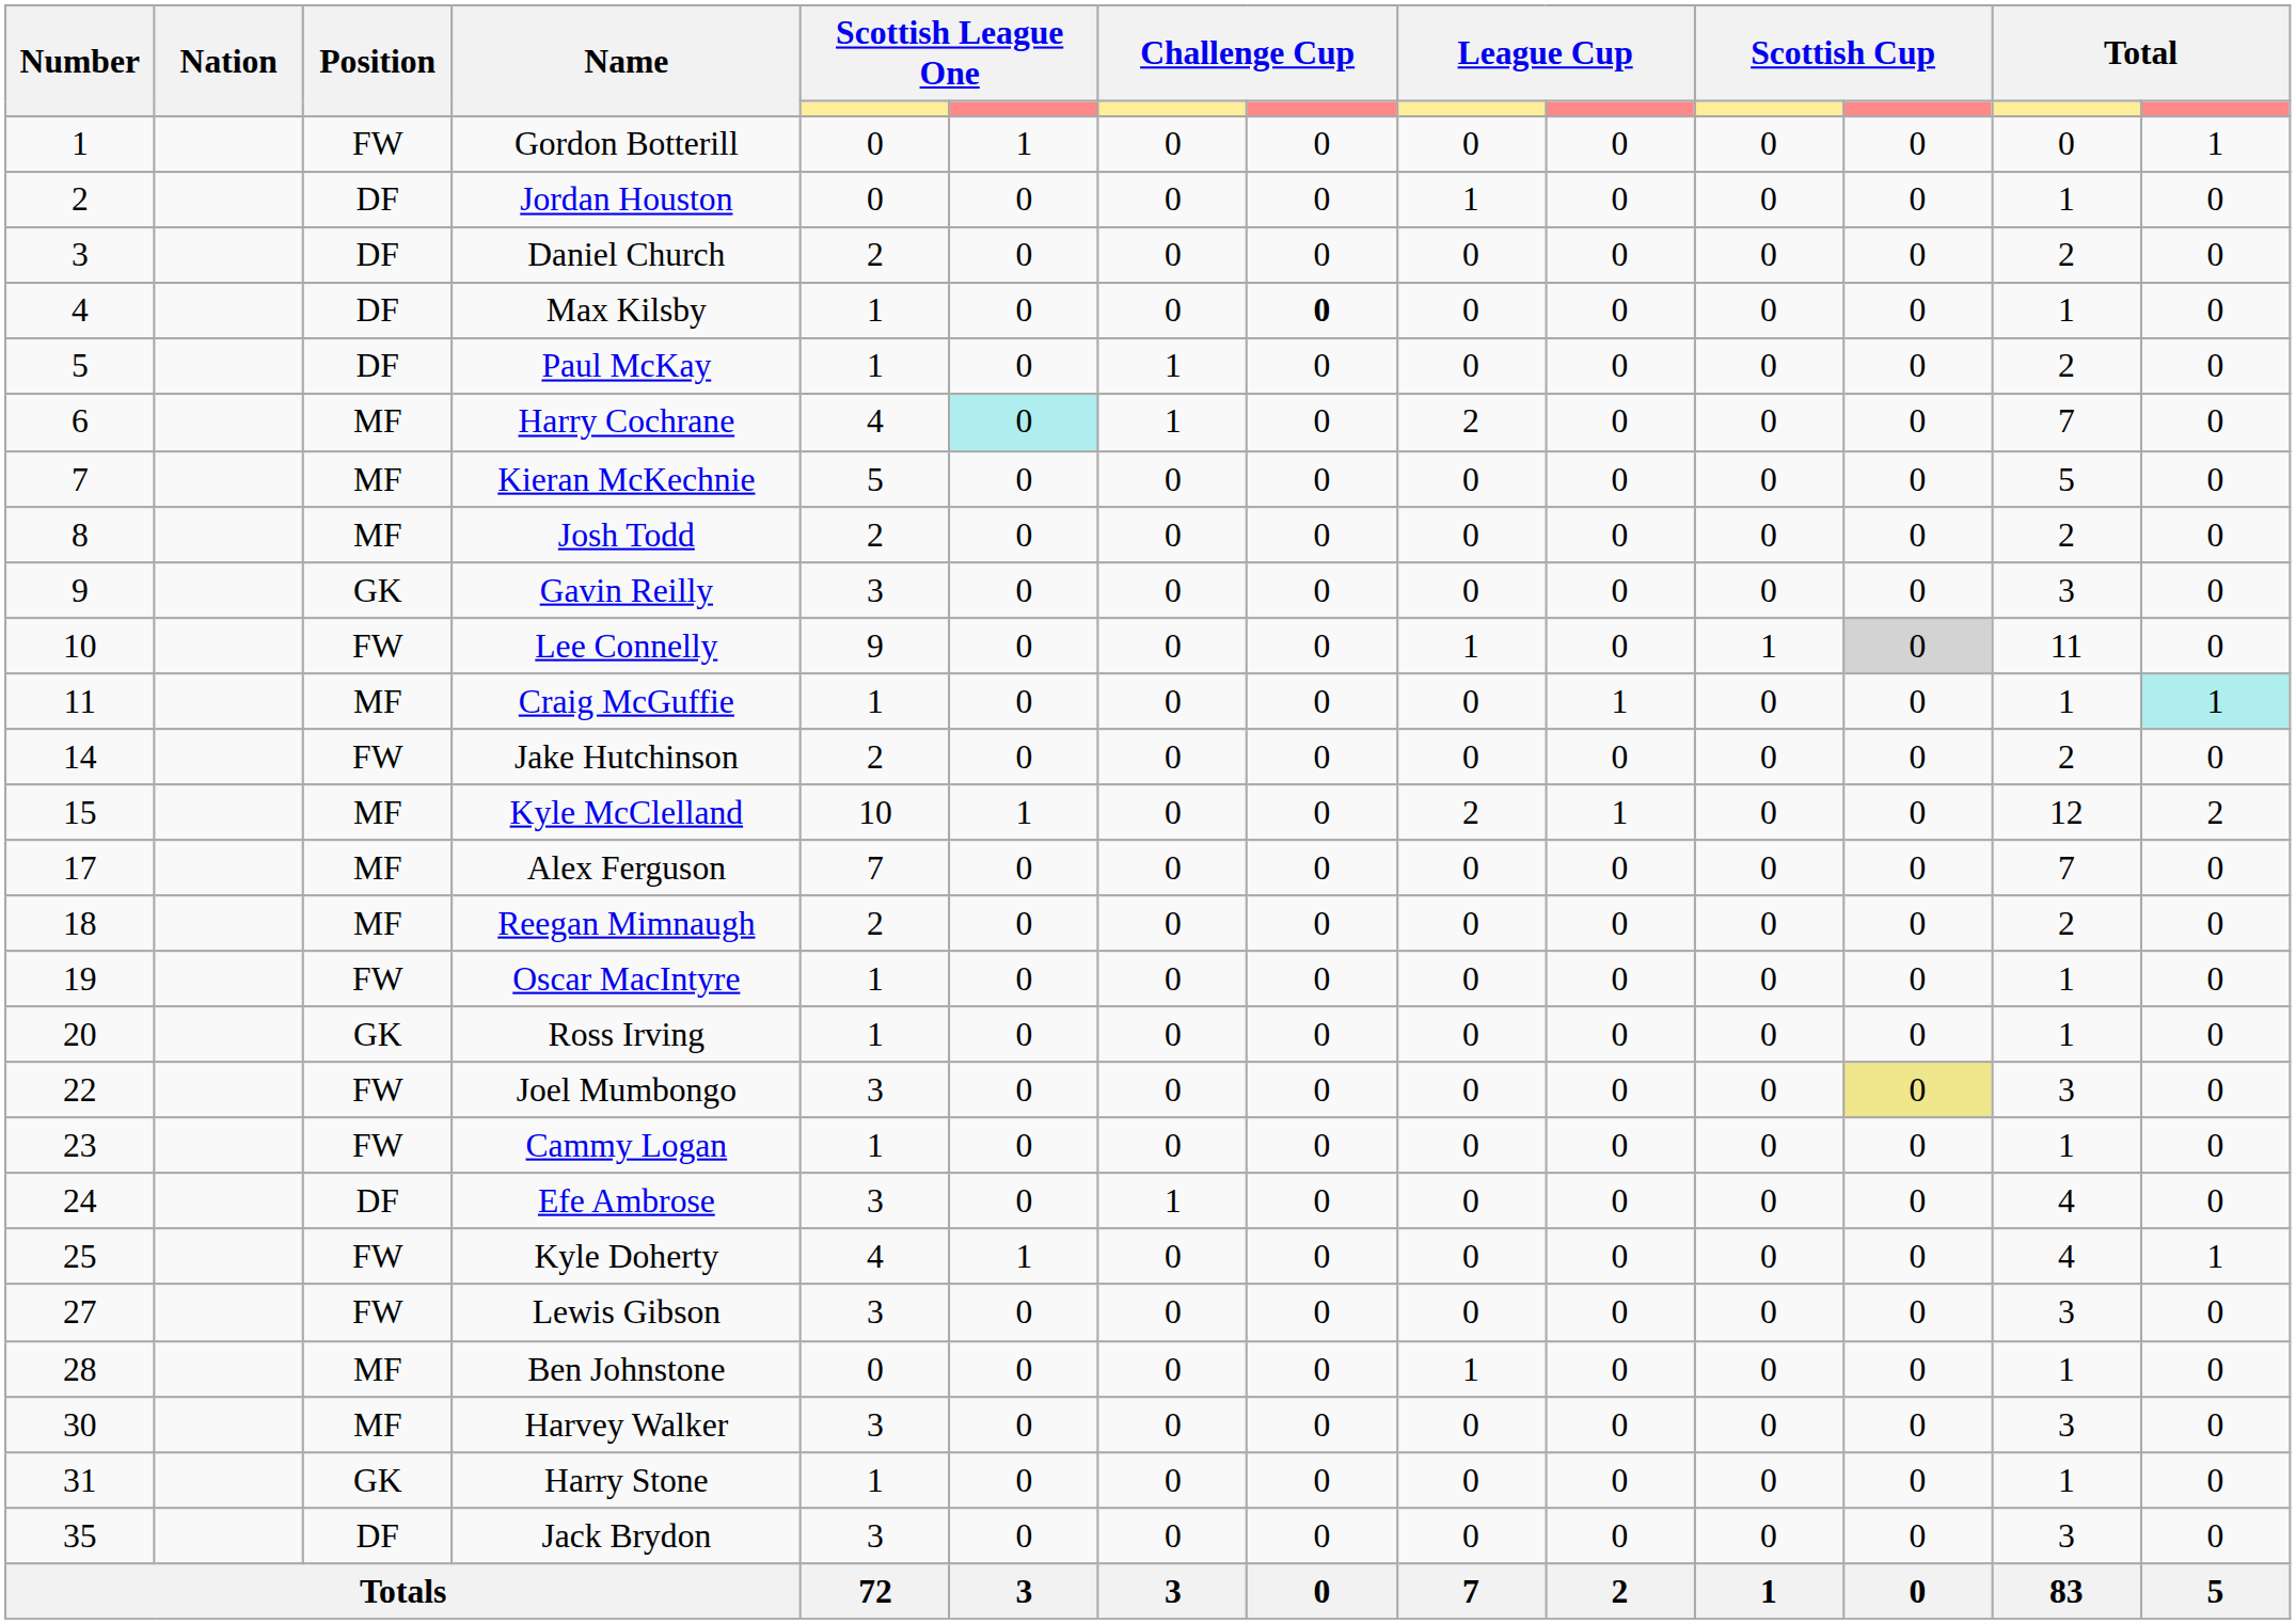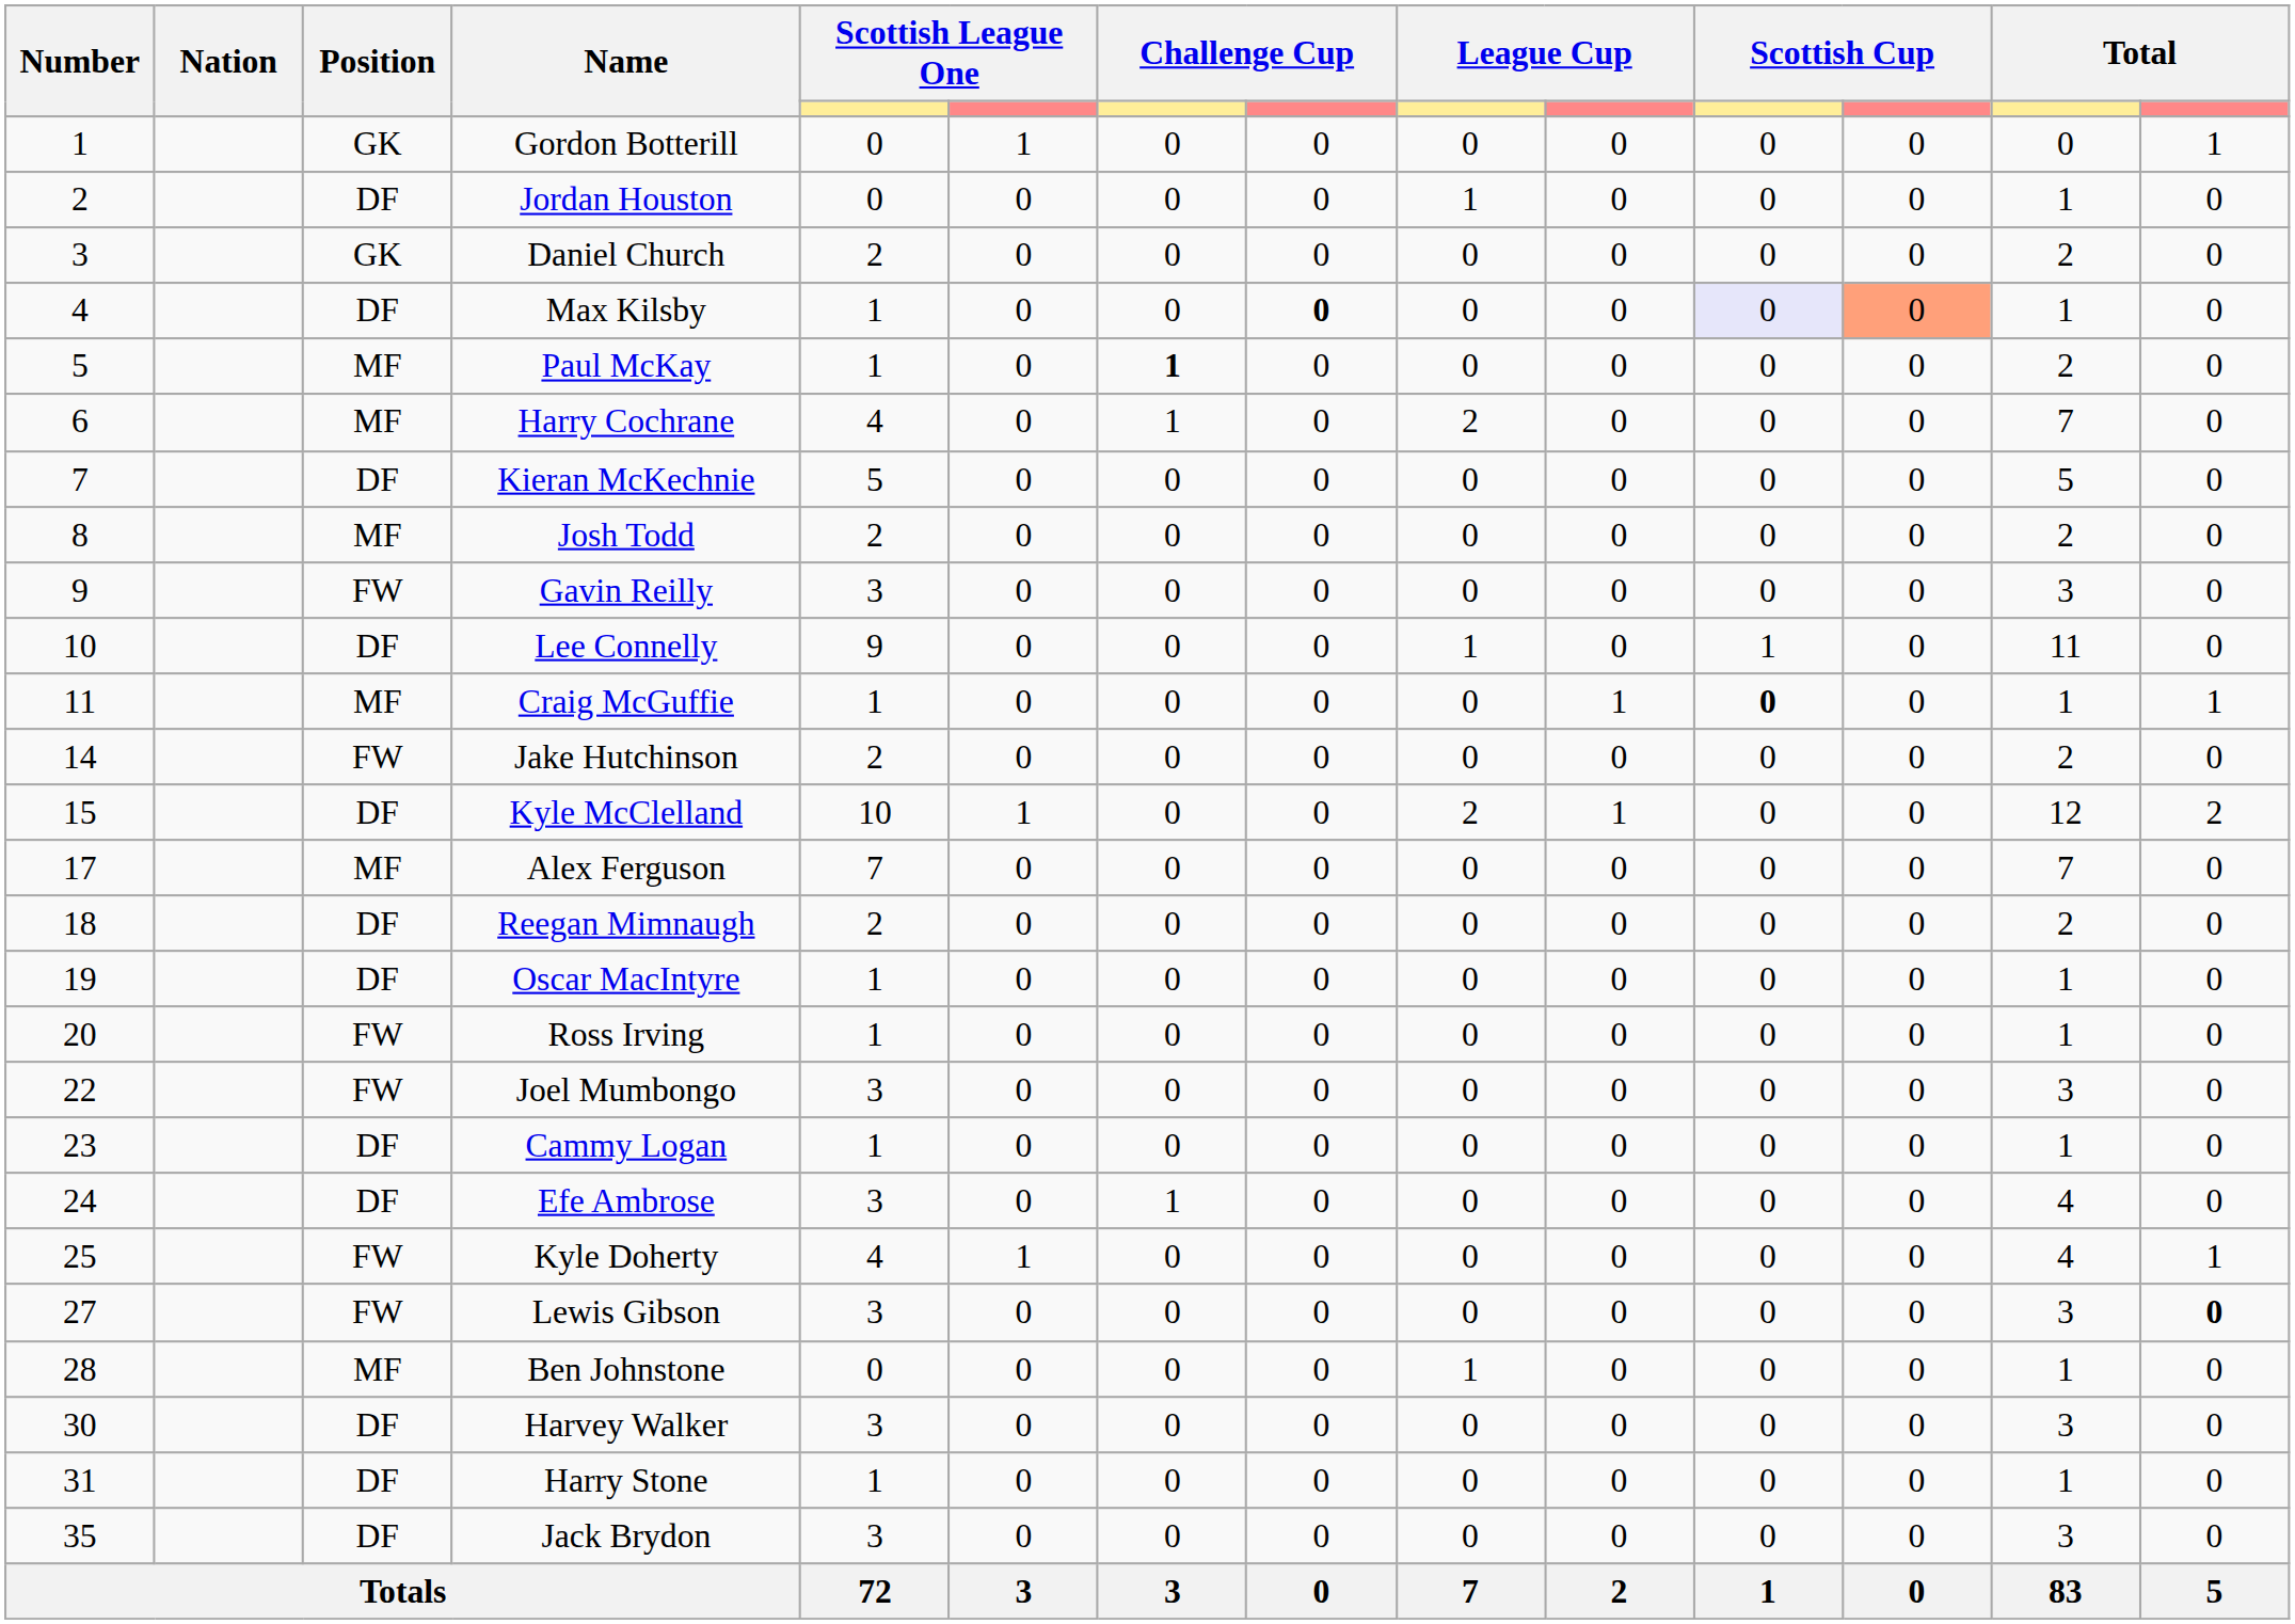Gordon Botterill | Position: FW -> GK
Daniel Church | Position: DF -> GK
Max Kilsby | column 11: no background -> lavender background
Max Kilsby | column 12: no background -> lightsalmon background
Paul McKay | Position: DF -> MF
Paul McKay | column 7: normal -> bold
Harry Cochrane | column 6: paleturquoise background -> no background
Kieran McKechnie | Position: MF -> DF
Gavin Reilly | Position: GK -> FW
Lee Connelly | Position: FW -> DF
Lee Connelly | column 12: lightgrey background -> no background
Craig McGuffie | column 11: normal -> bold
Craig McGuffie | column 14: paleturquoise background -> no background
Kyle McClelland | Position: MF -> DF
Reegan Mimnaugh | Position: MF -> DF
Oscar MacIntyre | Position: FW -> DF
Ross Irving | Position: GK -> FW
Joel Mumbongo | column 12: khaki background -> no background
Cammy Logan | Position: FW -> DF
Lewis Gibson | column 14: normal -> bold
Harvey Walker | Position: MF -> DF
Harry Stone | Position: GK -> DF
